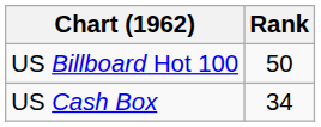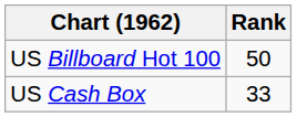US Cash Box | Rank: 34 -> 33
